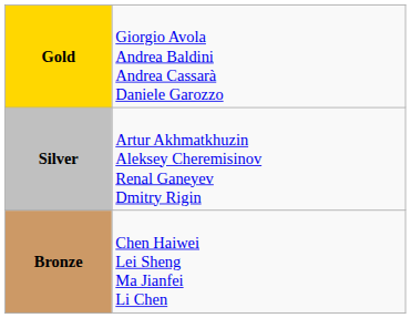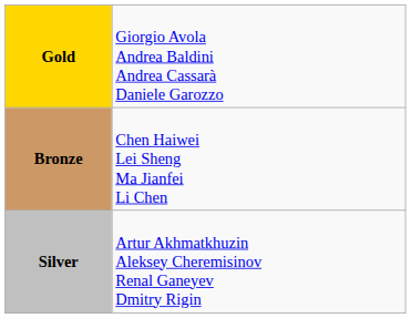rows swapped: Silver <-> Bronze
